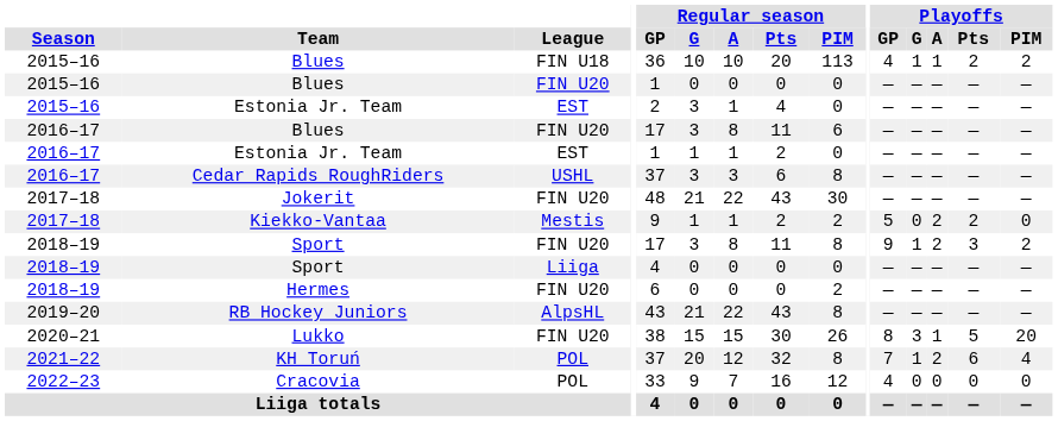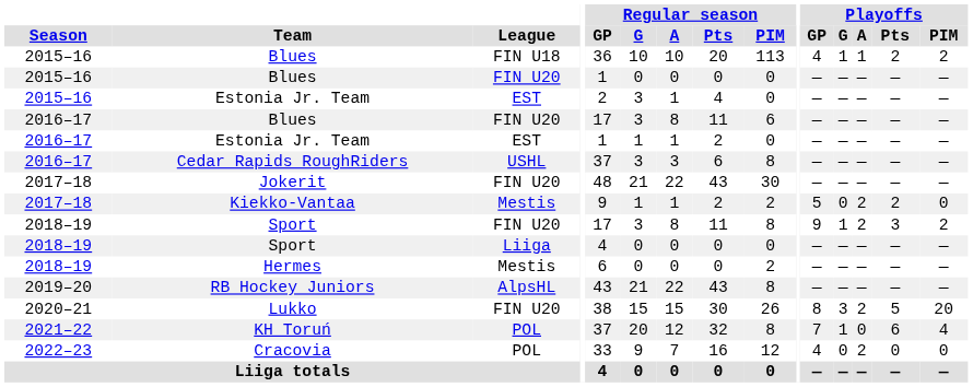Hermes | League: FIN U20 -> Mestis
Lukko | Playoffs / A: 1 -> 2
KH Toruń | Playoffs / A: 2 -> 0
Cracovia | Playoffs / A: 0 -> 2
